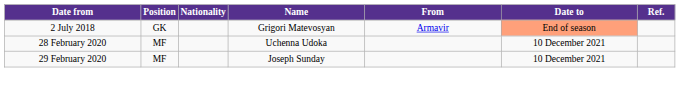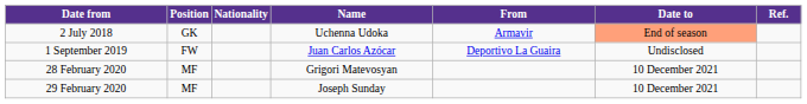2 July 2018 | Name: Grigori Matevosyan -> Uchenna Udoka
+ row: 1 September 2019 | FW | Juan Carlos Azócar | Deportivo La Guaira | Undisclosed
28 February 2020 | Name: Uchenna Udoka -> Grigori Matevosyan
